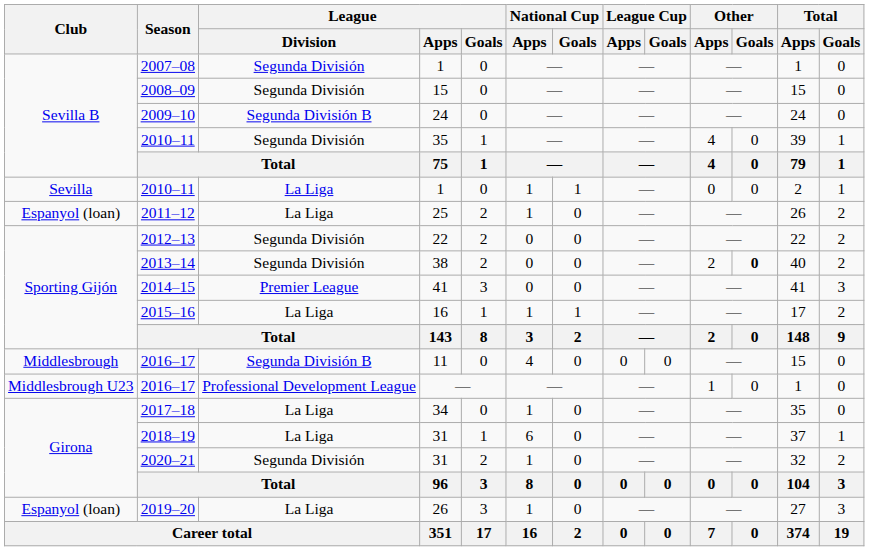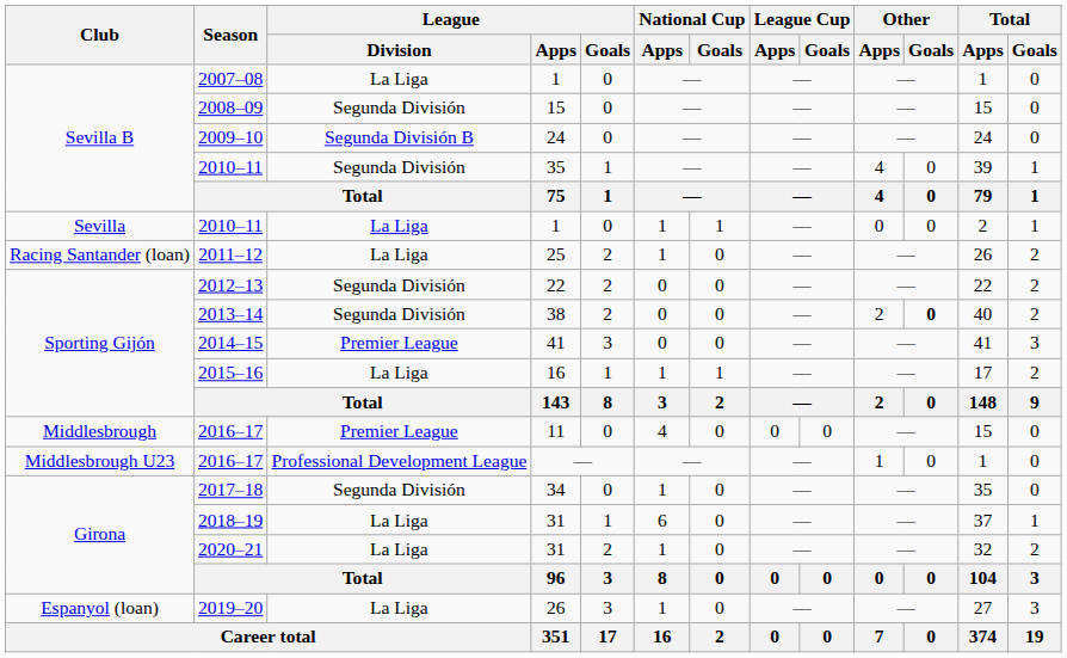2007–08 | League / Division: Segunda División -> La Liga
2011–12 | Club: Espanyol (loan) -> Racing Santander (loan)
2016–17 / 11 | League / Division: Segunda División B -> Premier League
2017–18 | League / Division: La Liga -> Segunda División
2020–21 | League / Division: Segunda División -> La Liga
